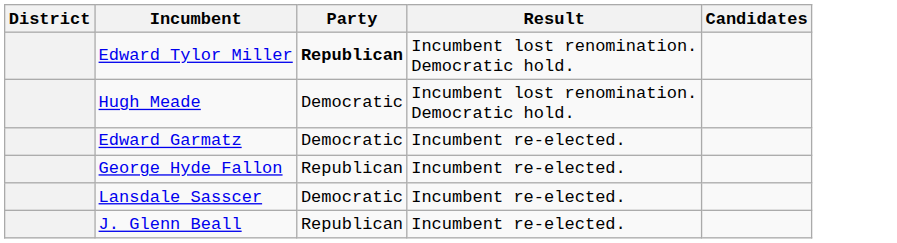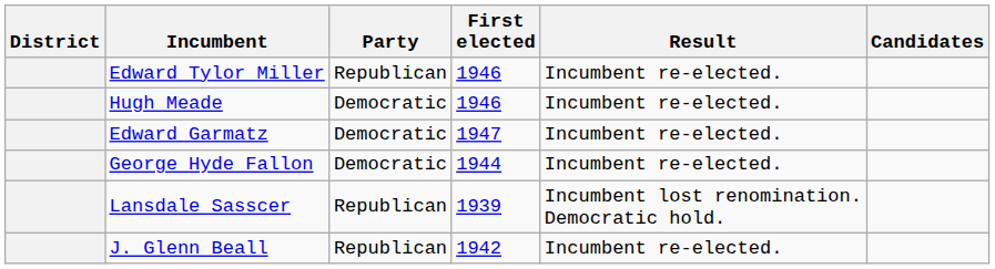+ column: First elected | 1946 | 1946 | 1947 | 1944 | 1939 | 1942
Edward Tylor Miller | Party: bold -> normal
Edward Tylor Miller | Result: Incumbent lost renomination. Democratic hold. -> Incumbent re-elected.
Hugh Meade | Result: Incumbent lost renomination. Democratic hold. -> Incumbent re-elected.
George Hyde Fallon | Party: Republican -> Democratic
Lansdale Sasscer | Party: Democratic -> Republican
Lansdale Sasscer | Result: Incumbent re-elected. -> Incumbent lost renomination. Democratic hold.
